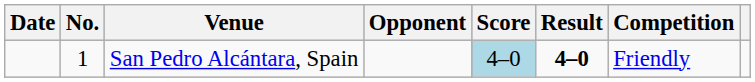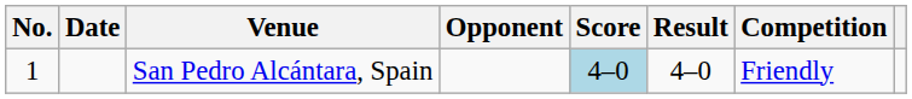columns swapped: No. <-> Date
San Pedro Alcántara, Spain | Result: bold -> normal
